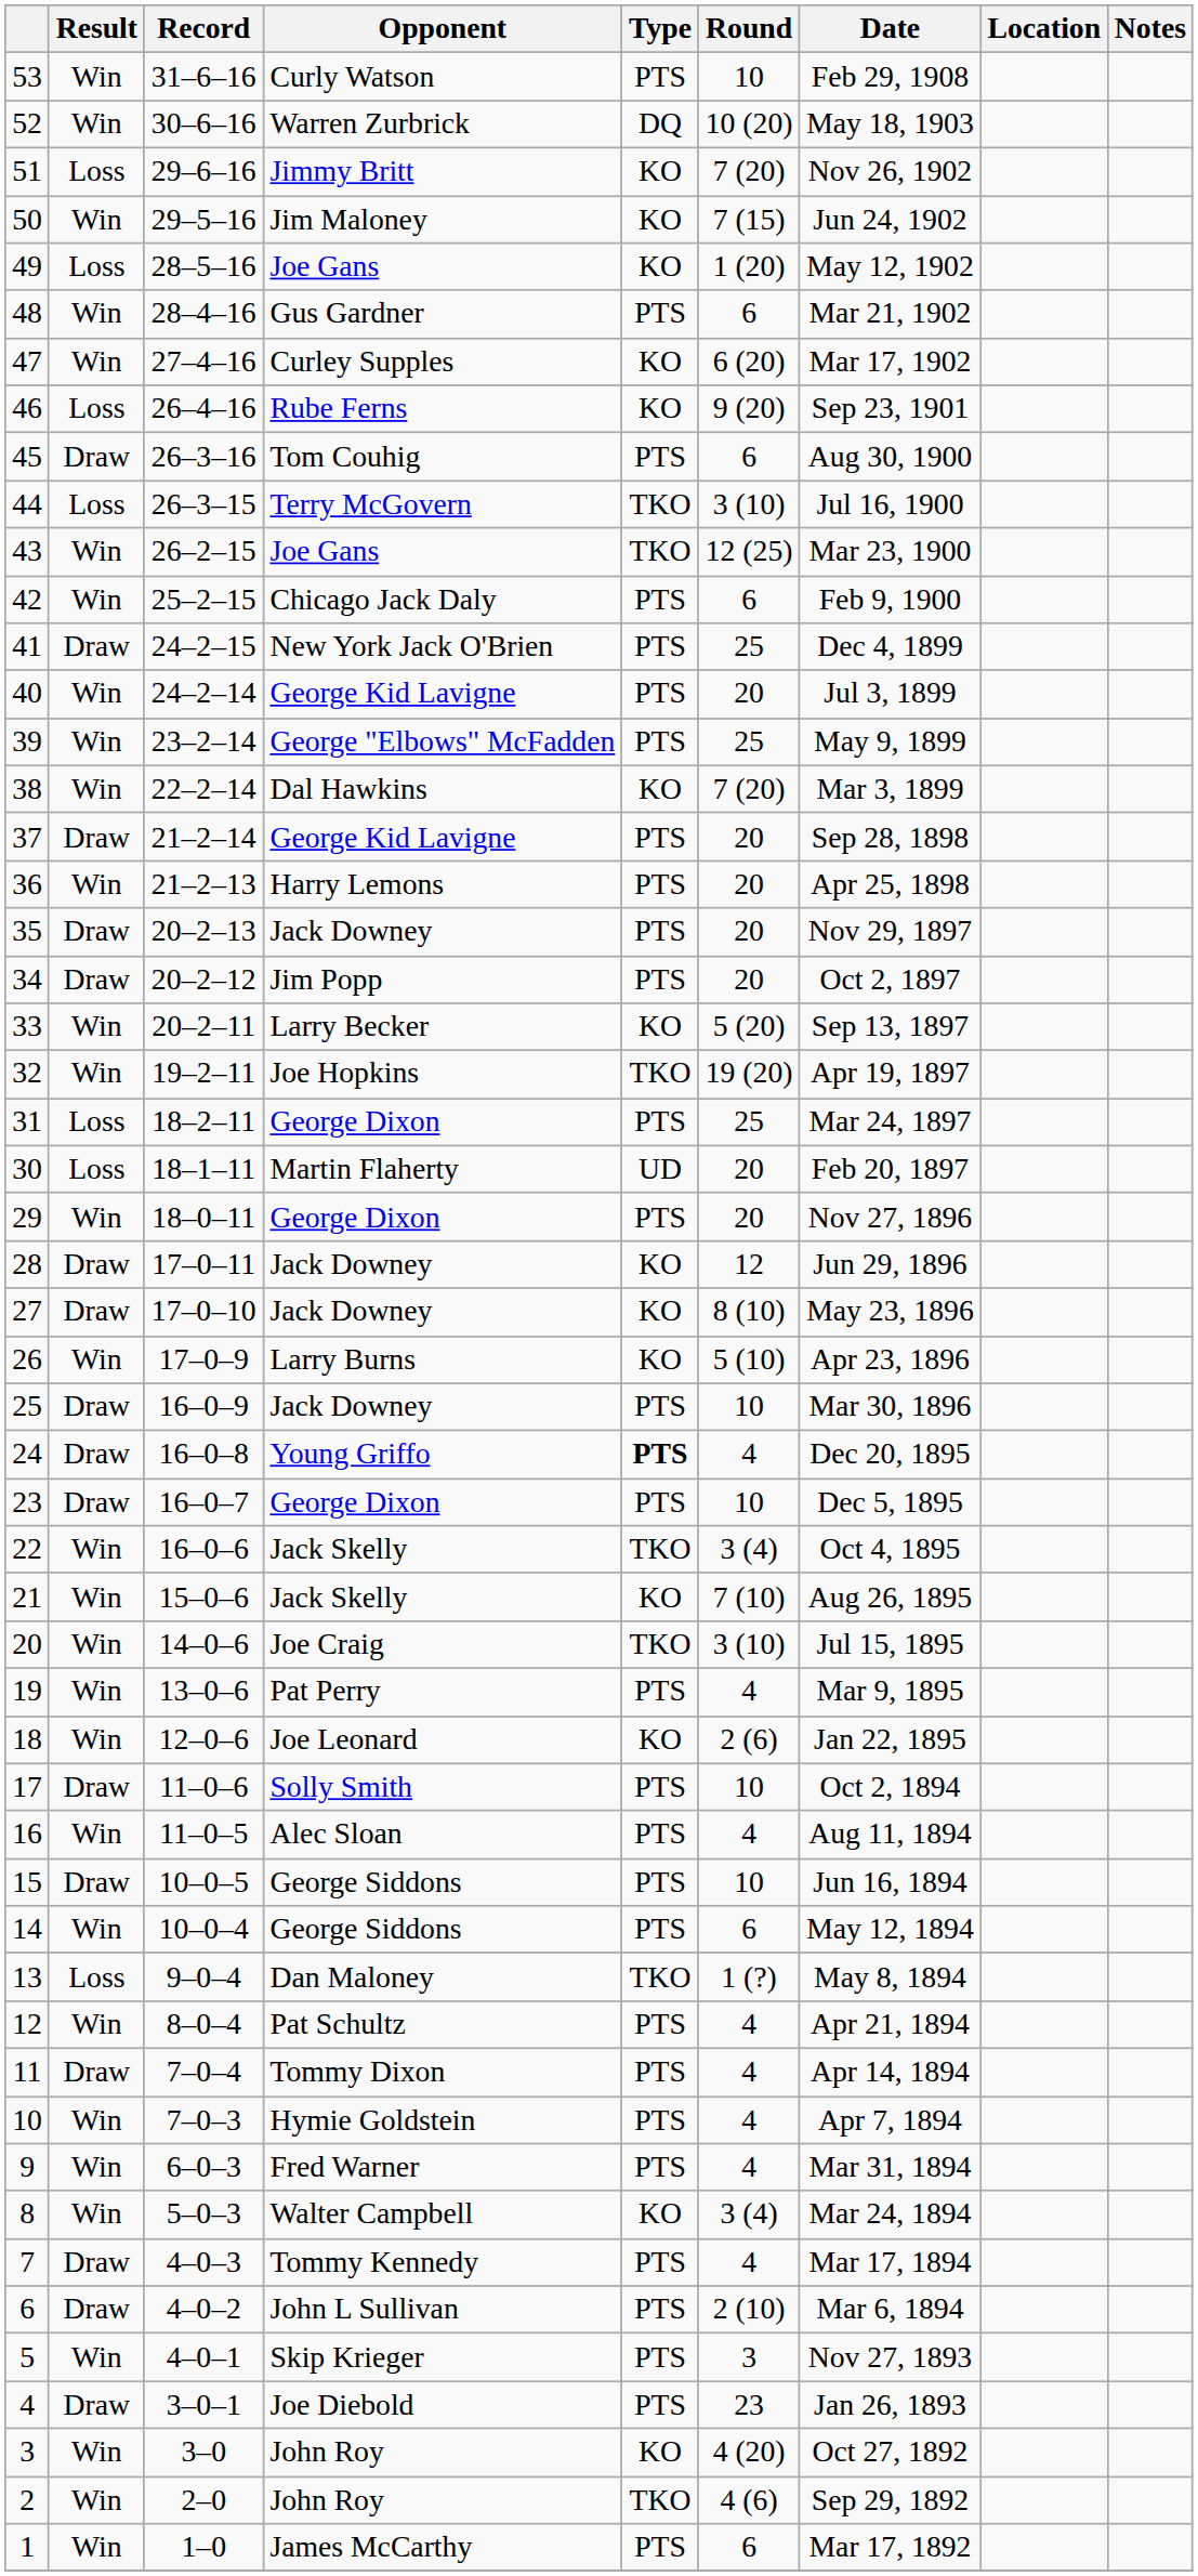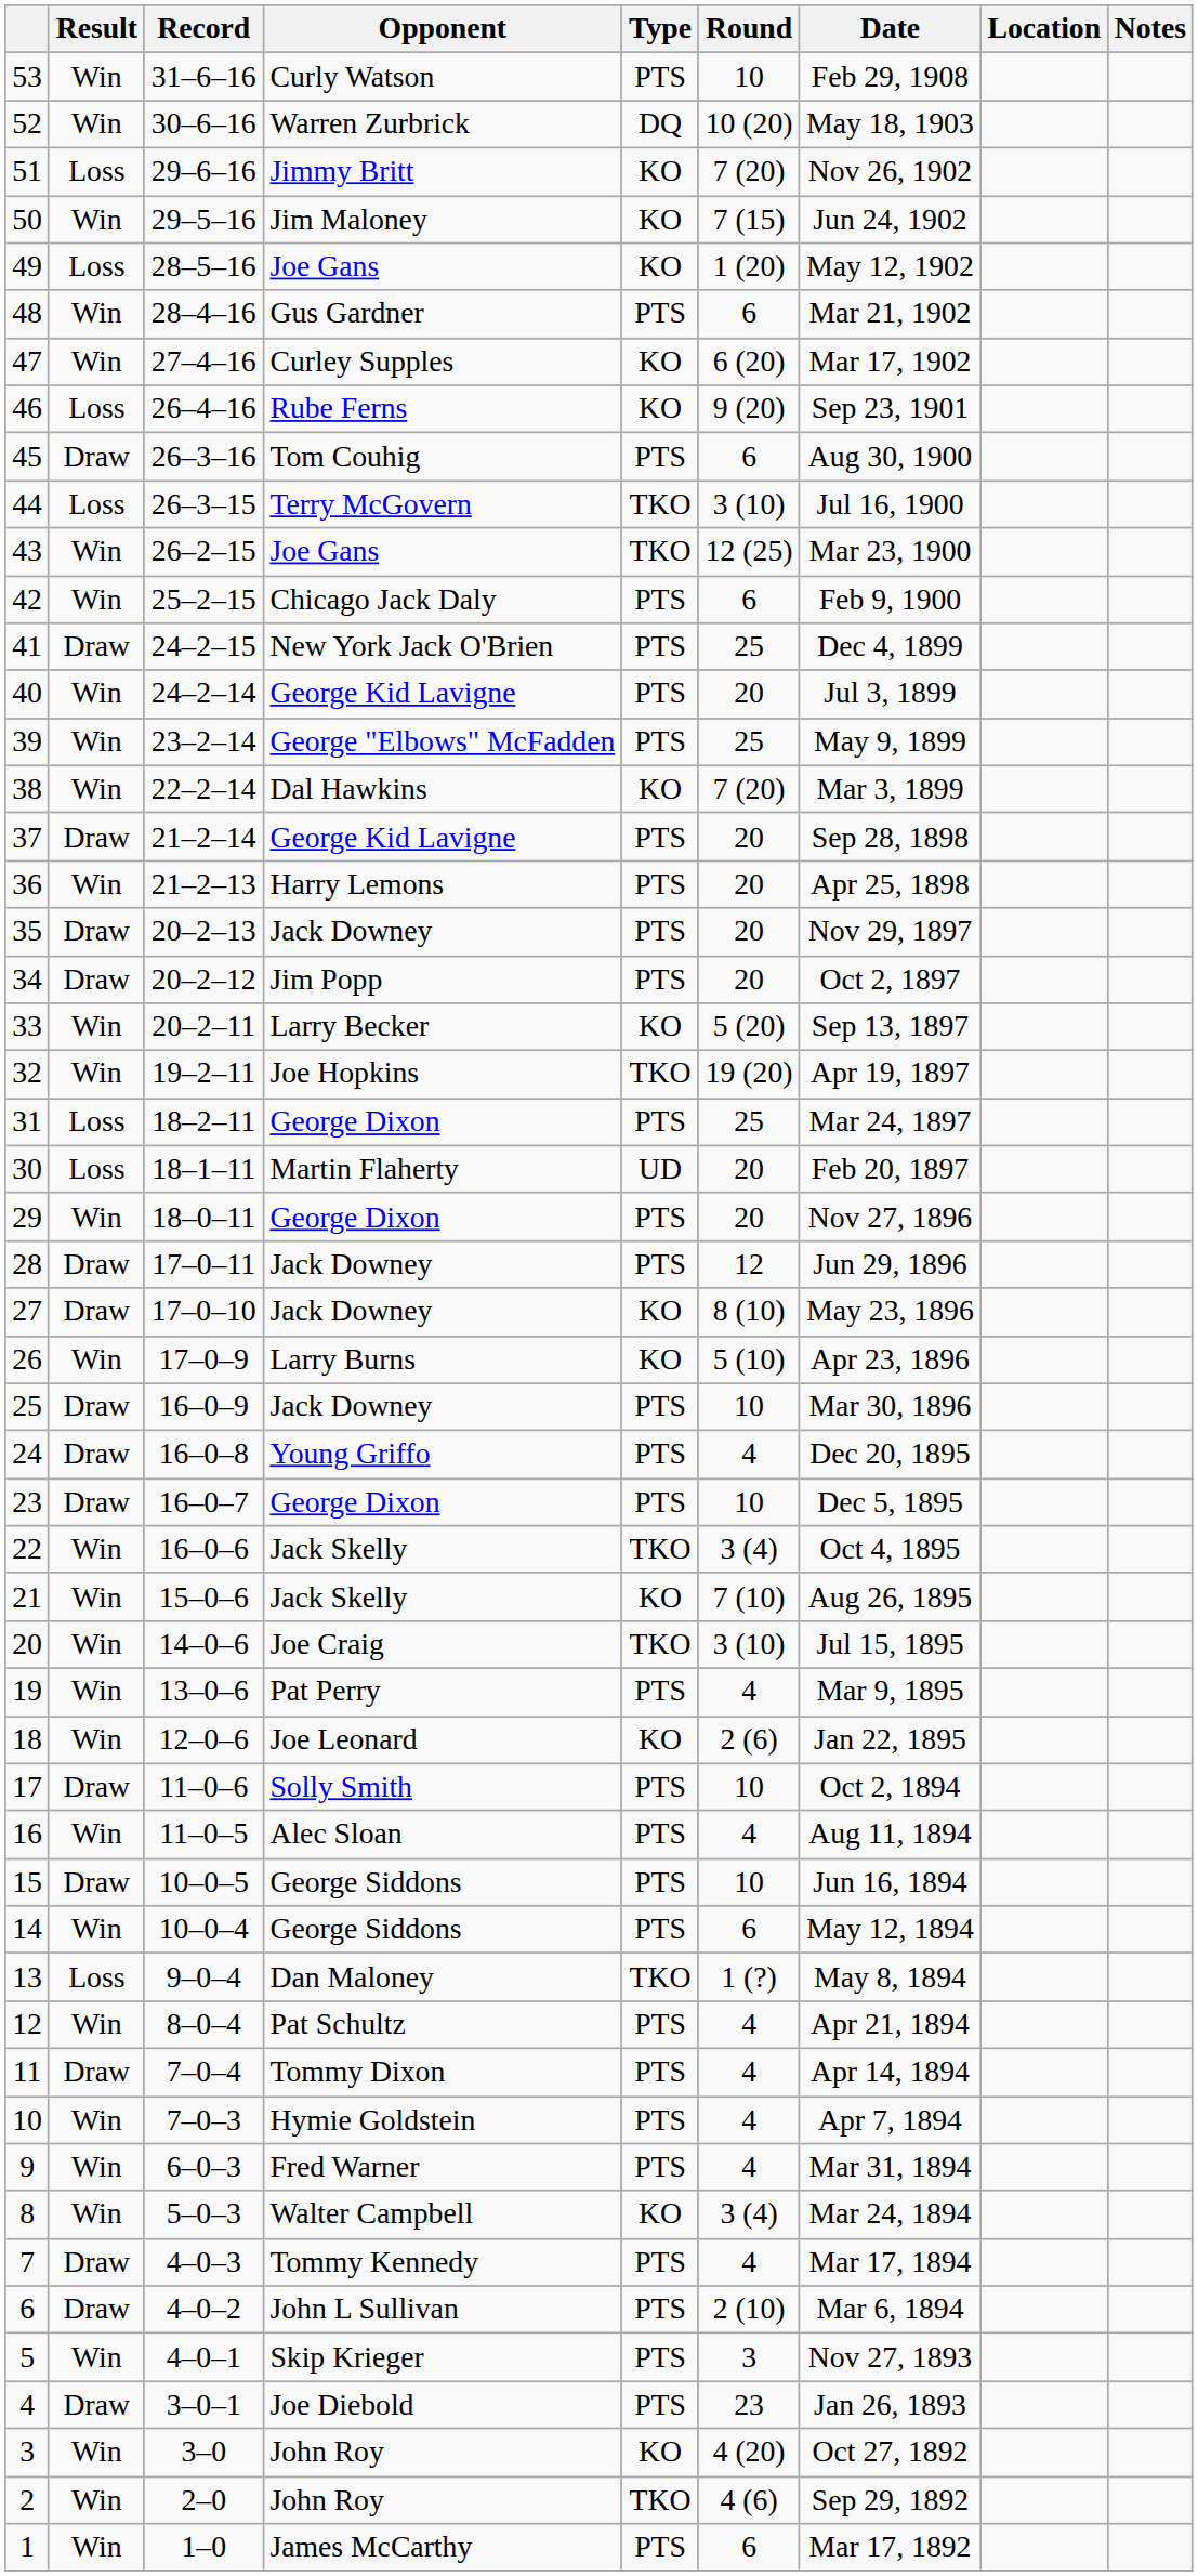28 | Type: KO -> PTS
24 | Type: bold -> normal
